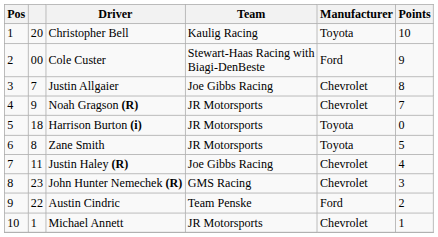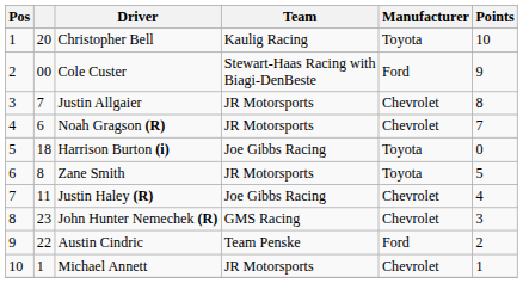Justin Allgaier | Team: Joe Gibbs Racing -> JR Motorsports
Noah Gragson (R) | column 2: 9 -> 6
Harrison Burton (i) | Team: JR Motorsports -> Joe Gibbs Racing
